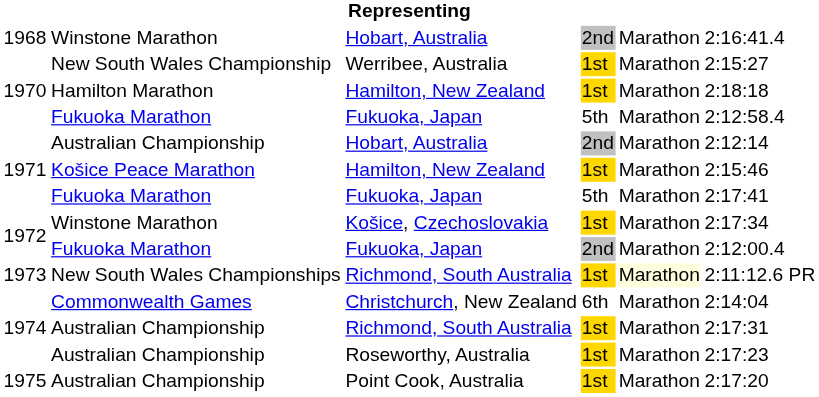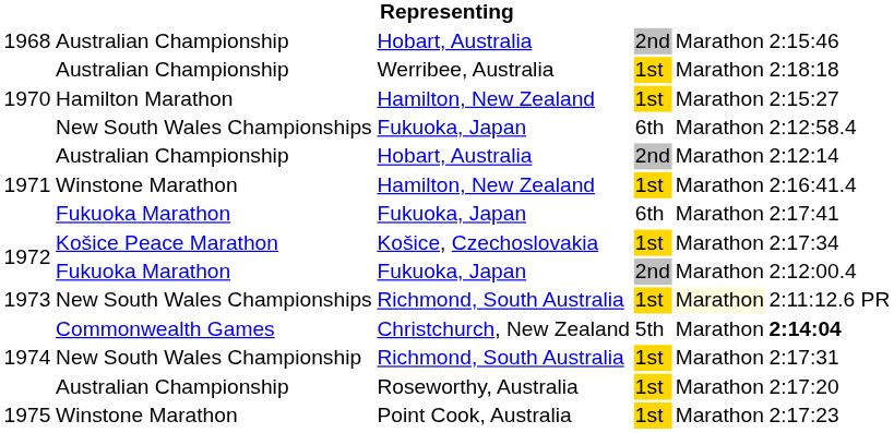1968 / Hobart, Australia | column 2: Winstone Marathon -> Australian Championship
1968 / Hobart, Australia | column 6: 2:16:41.4 -> 2:15:46
Werribee, Australia | column 2: New South Wales Championship -> Australian Championship
Werribee, Australia | column 6: 2:15:27 -> 2:18:18
1970 / Hamilton, New Zealand | column 6: 2:18:18 -> 2:15:27
1970 / Fukuoka, Japan | column 2: Fukuoka Marathon -> New South Wales Championships
1970 / Fukuoka, Japan | column 4: 5th -> 6th
1971 / Hamilton, New Zealand | column 2: Košice Peace Marathon -> Winstone Marathon
1971 / Hamilton, New Zealand | column 6: 2:15:46 -> 2:16:41.4
1971 / Fukuoka, Japan | column 4: 5th -> 6th
Košice, Czechoslovakia | column 2: Winstone Marathon -> Košice Peace Marathon
Christchurch, New Zealand | column 4: 6th -> 5th
Christchurch, New Zealand | column 6: normal -> bold
1974 / Richmond, South Australia | column 2: Australian Championship -> New South Wales Championship
Roseworthy, Australia | column 6: 2:17:23 -> 2:17:20
Point Cook, Australia | column 2: Australian Championship -> Winstone Marathon
Point Cook, Australia | column 6: 2:17:20 -> 2:17:23
